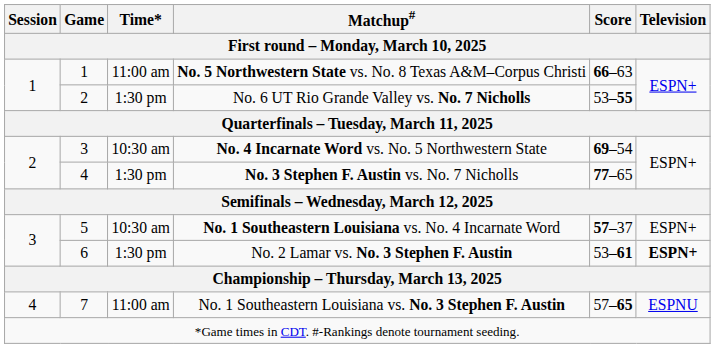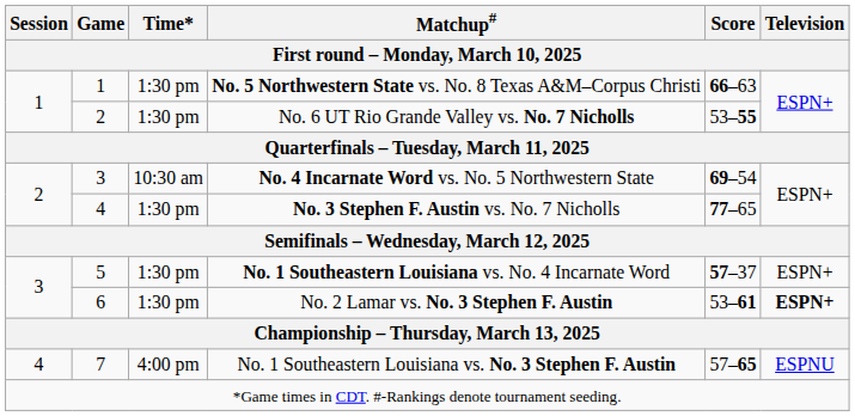No. 5 Northwestern State vs. No. 8 Texas A&M–Corpus Christi | Time*: 11:00 am -> 1:30 pm
No. 1 Southeastern Louisiana vs. No. 4 Incarnate Word | Time*: 10:30 am -> 1:30 pm
No. 1 Southeastern Louisiana vs. No. 3 Stephen F. Austin | Time*: 11:00 am -> 4:00 pm
